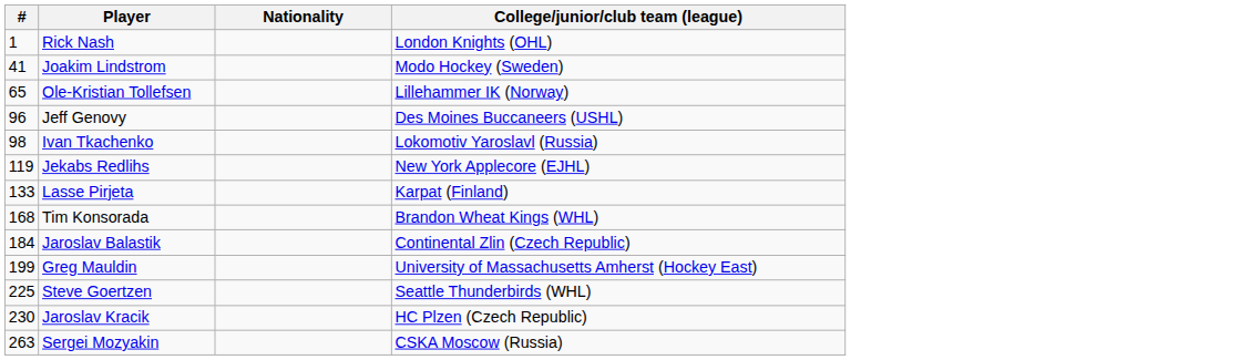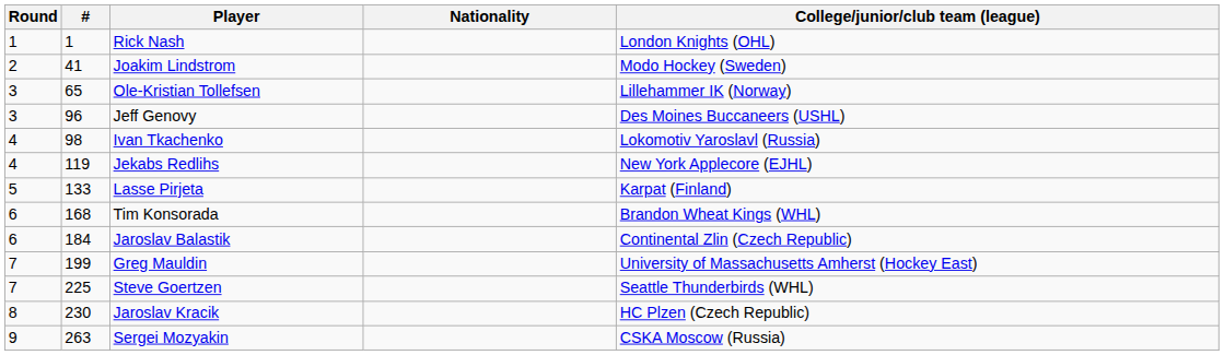+ column: Round | 1 | 2 | 3 | 3 | 4 | 4 | 5 | 6 | 6 | 7 | 7 | 8 | 9
